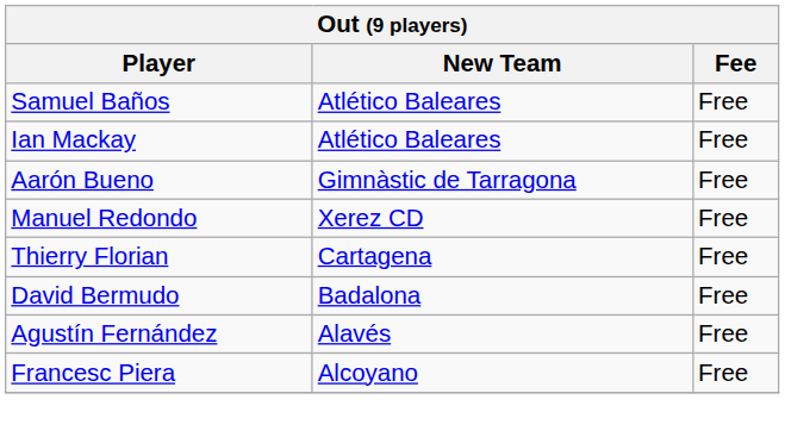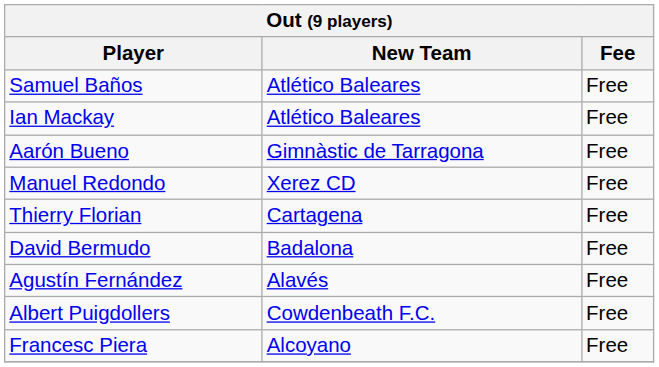+ row: Albert Puigdollers | Cowdenbeath F.C. | Free
